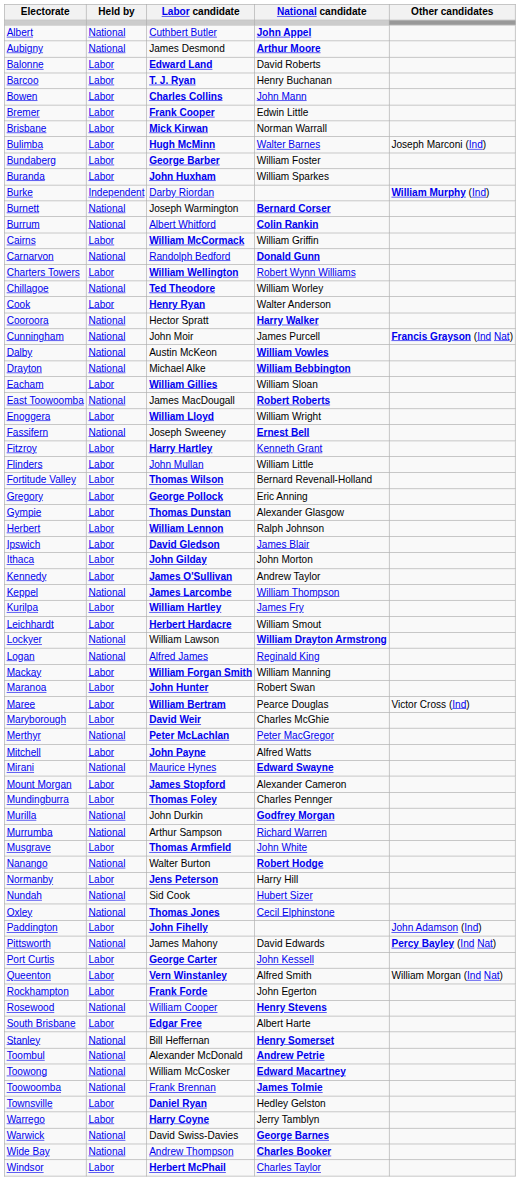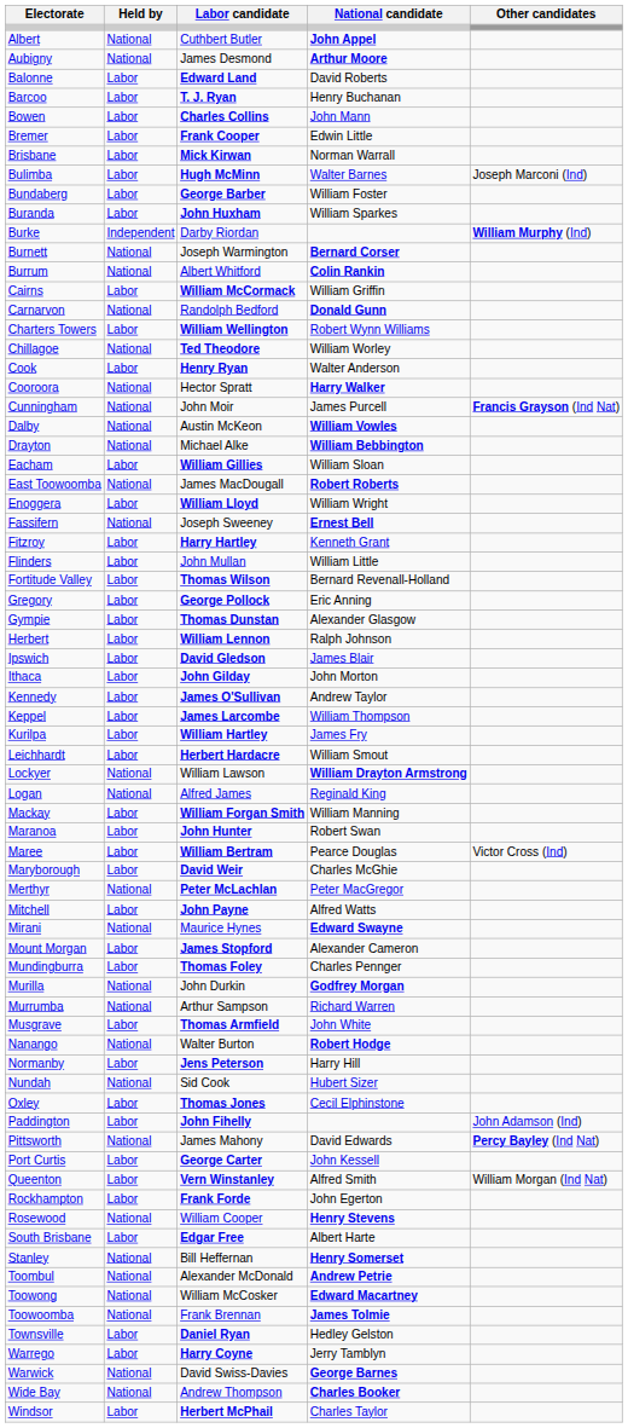Keppel | Held by: National -> Labor
Oxley | Held by: National -> Labor
